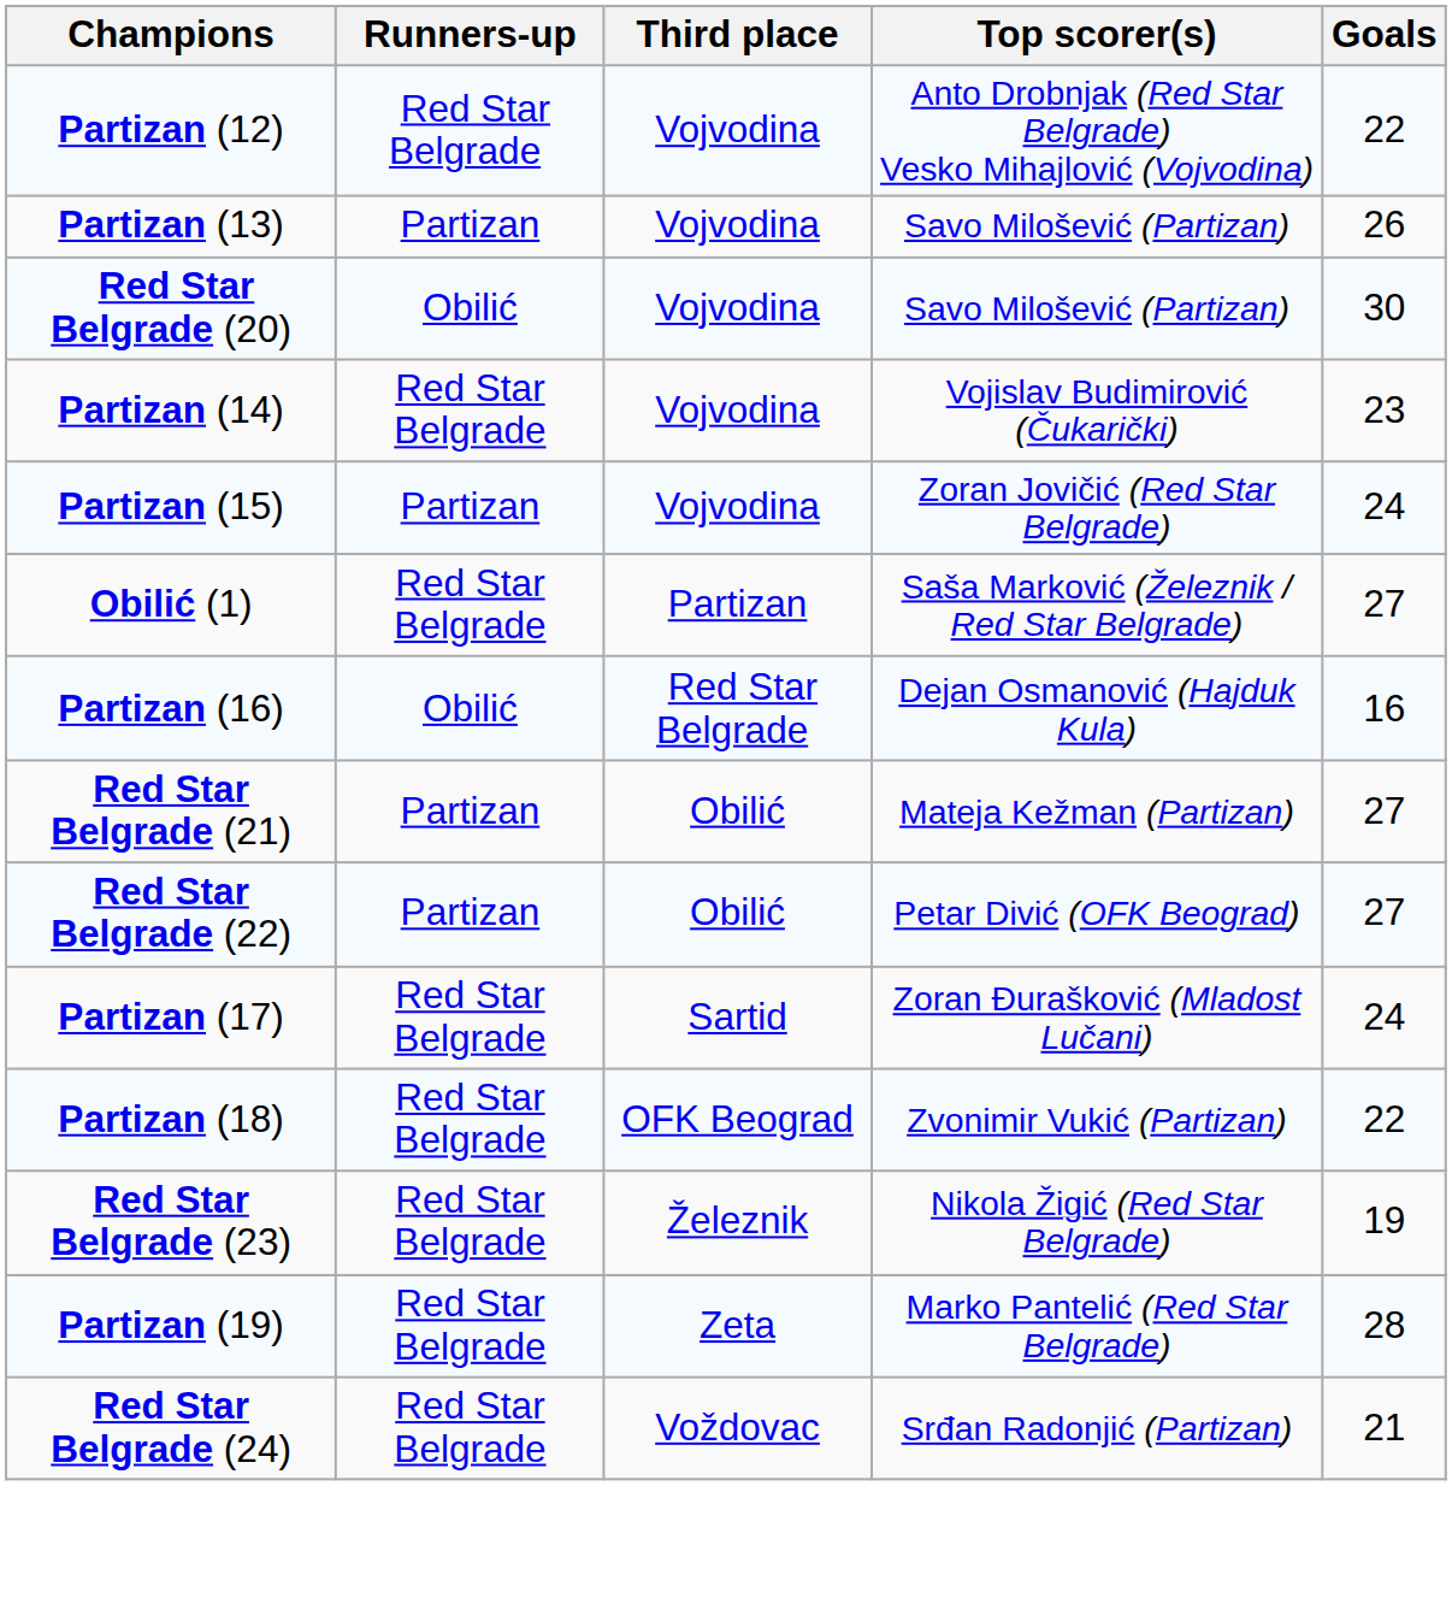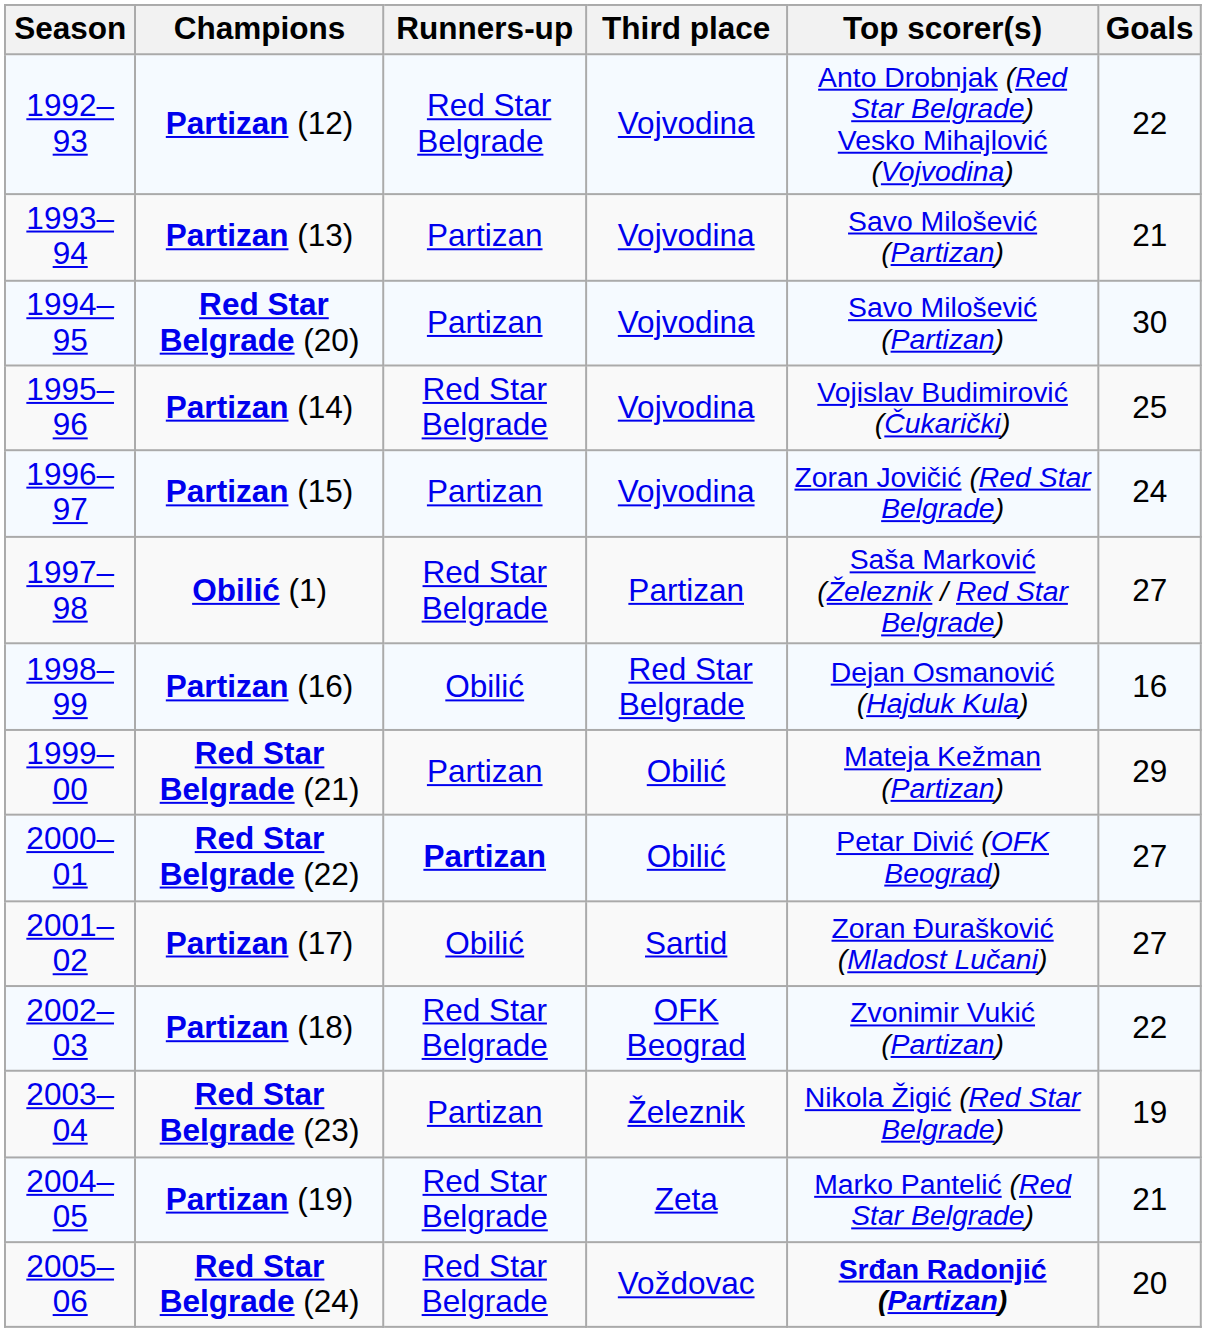+ column: Season | 1992–93 | 1993–94 | 1994–95 | 1995–96 | 1996–97 | 1997–98 | 1998–99 | 1999–00 | 2000–01 | 2001–02 | 2002–03 | 2003–04 | 2004–05 | 2005–06
Partizan (13) | Goals: 26 -> 21
Red Star Belgrade (20) | Runners-up: Obilić -> Partizan
Partizan (14) | Goals: 23 -> 25
Red Star Belgrade (21) | Goals: 27 -> 29
Red Star Belgrade (22) | Runners-up: normal -> bold
Partizan (17) | Runners-up: Red Star Belgrade -> Obilić
Partizan (17) | Goals: 24 -> 27
Red Star Belgrade (23) | Runners-up: Red Star Belgrade -> Partizan
Partizan (19) | Goals: 28 -> 21
Red Star Belgrade (24) | Top scorer(s): normal -> bold
Red Star Belgrade (24) | Goals: 21 -> 20
